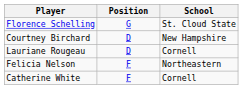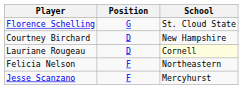Lauriane Rougeau | School: no background -> lightyellow background
+ row: Jesse Scanzano | F | Mercyhurst
- row: Catherine White | F | Cornell
